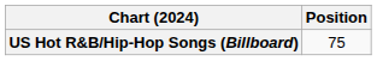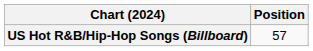US Hot R&B/Hip-Hop Songs (Billboard) | Position: 75 -> 57
